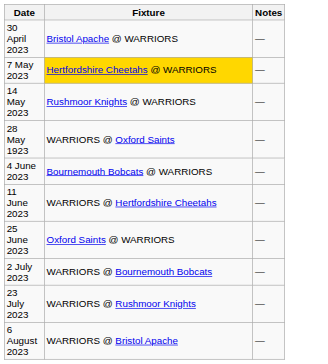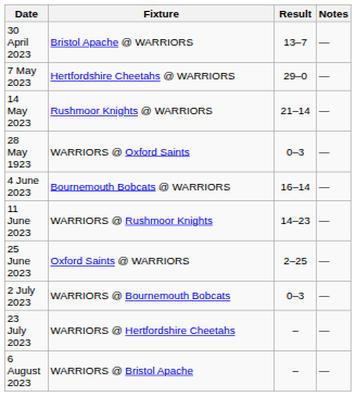+ column: Result | 13–7 | 29–0 | 21–14 | 0–3 | 16–14 | 14–23 | 2–25 | 0–3 | – | –
7 May 2023 | Fixture: gold background -> no background
11 June 2023 | Fixture: WARRIORS @ Hertfordshire Cheetahs -> WARRIORS @ Rushmoor Knights
23 July 2023 | Fixture: WARRIORS @ Rushmoor Knights -> WARRIORS @ Hertfordshire Cheetahs
